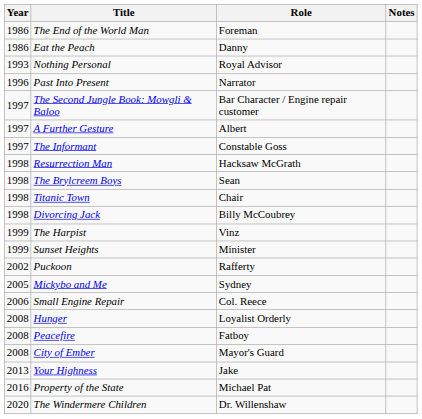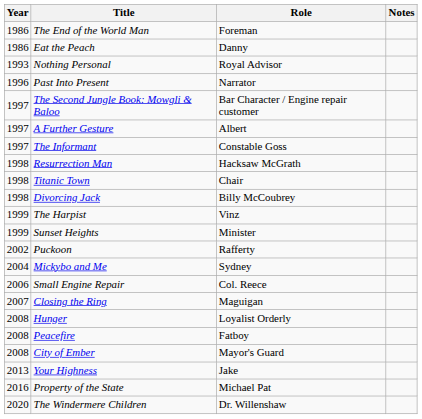- row: 1998 | The Brylcreem Boys | Sean
Mickybo and Me | Year: 2005 -> 2004
+ row: 2007 | Closing the Ring | Maguigan
